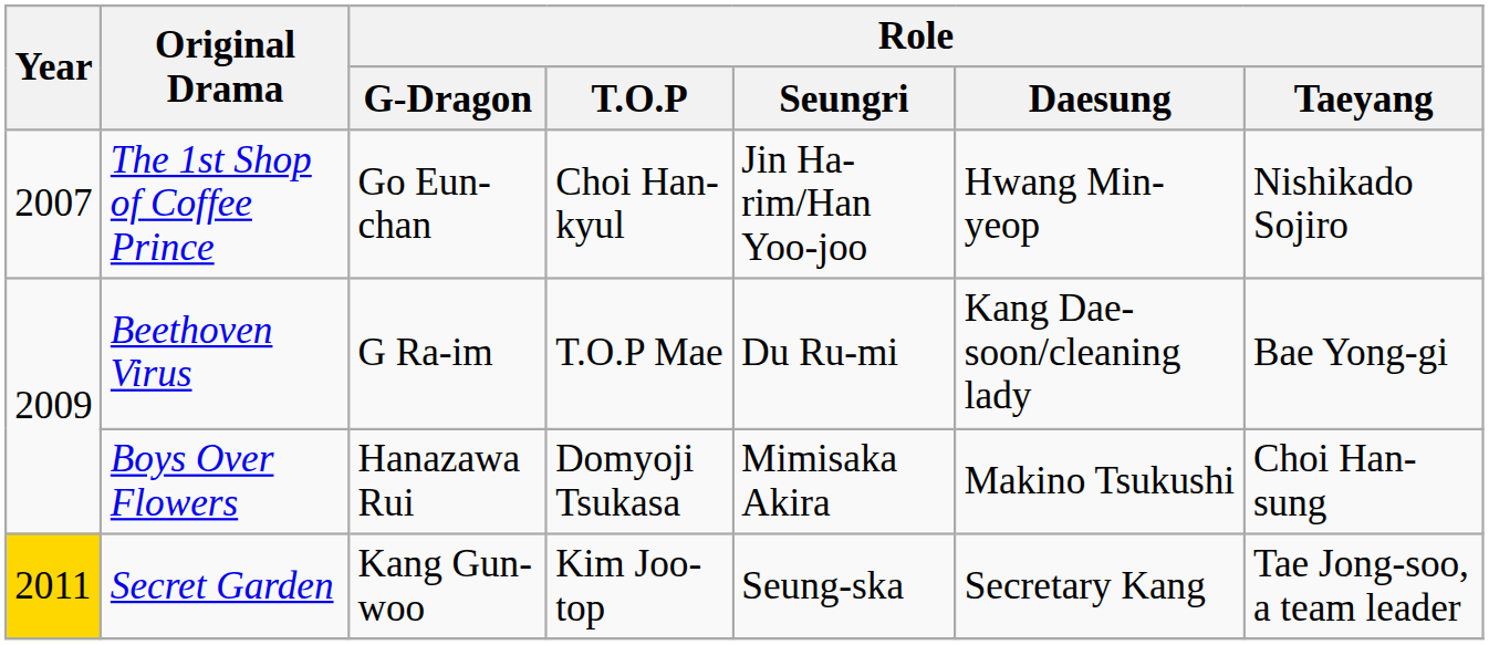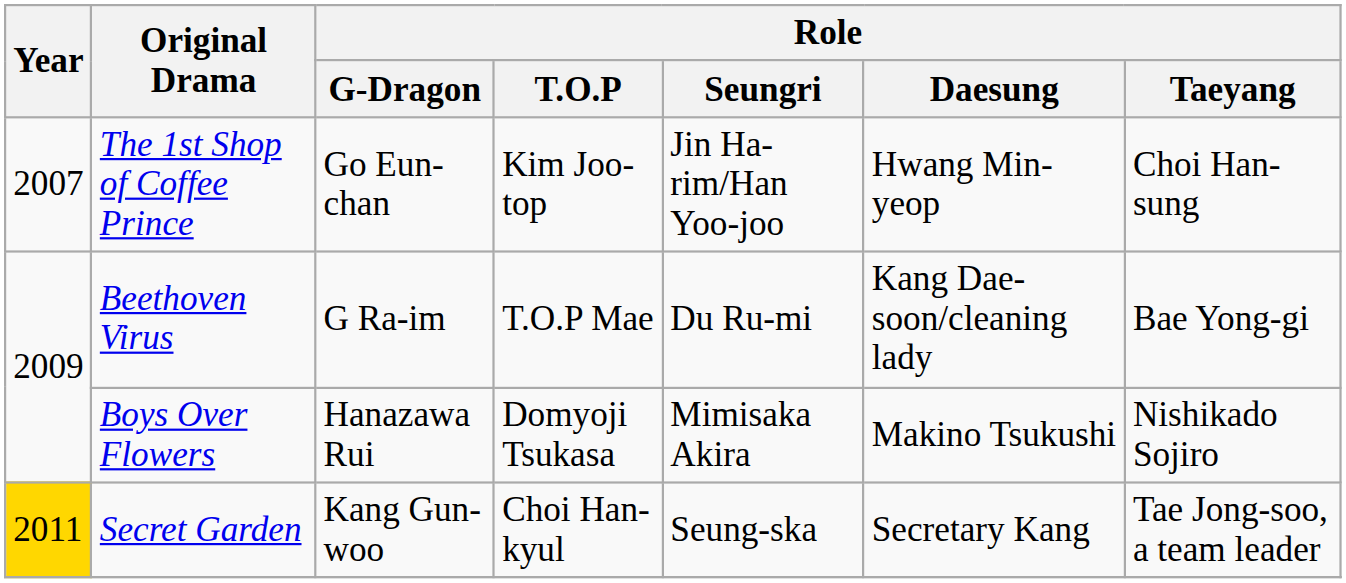The 1st Shop of Coffee Prince | Role / T.O.P: Choi Han-kyul -> Kim Joo-top
The 1st Shop of Coffee Prince | Role / Taeyang: Nishikado Sojiro -> Choi Han-sung
Boys Over Flowers | Role / Taeyang: Choi Han-sung -> Nishikado Sojiro
Secret Garden | Role / T.O.P: Kim Joo-top -> Choi Han-kyul
